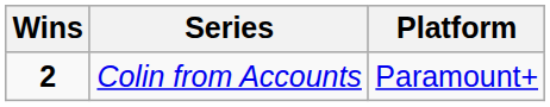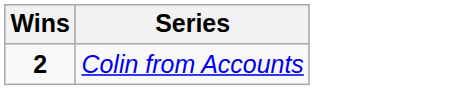- column: Platform | Paramount+
